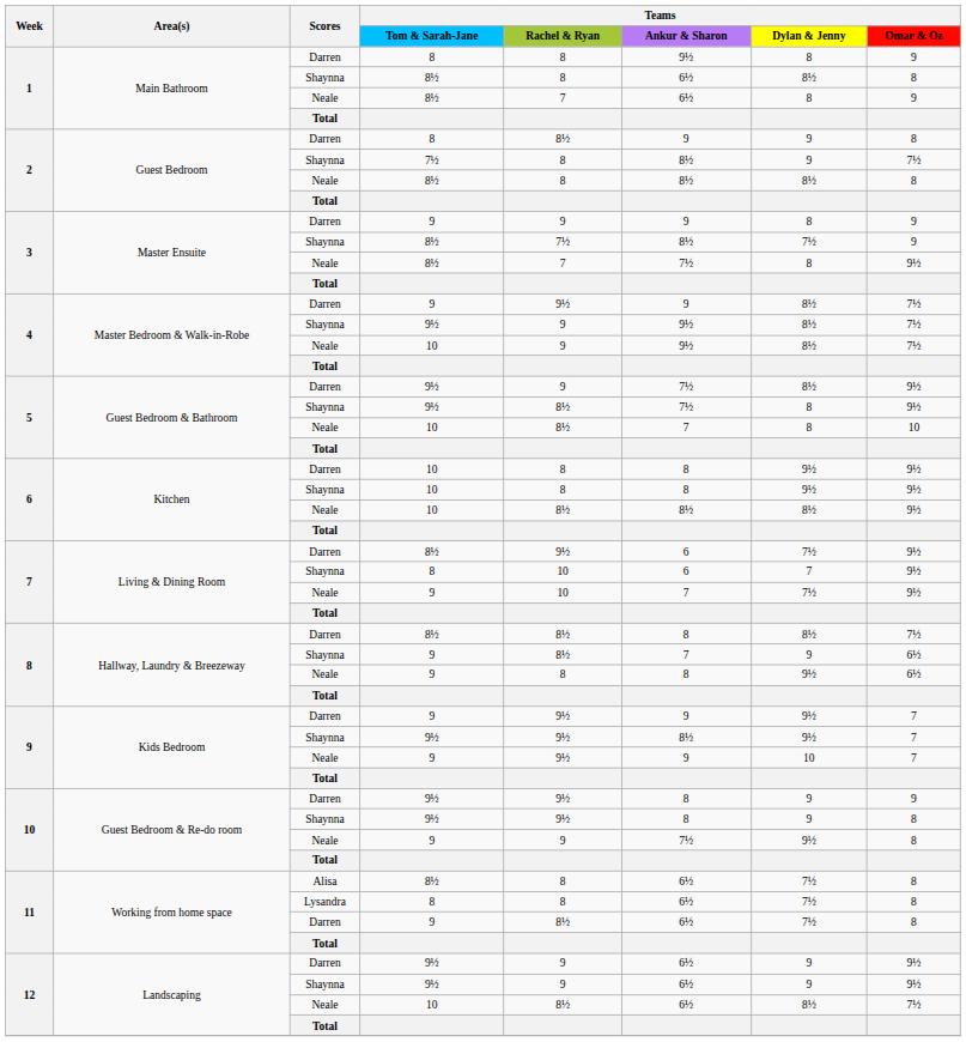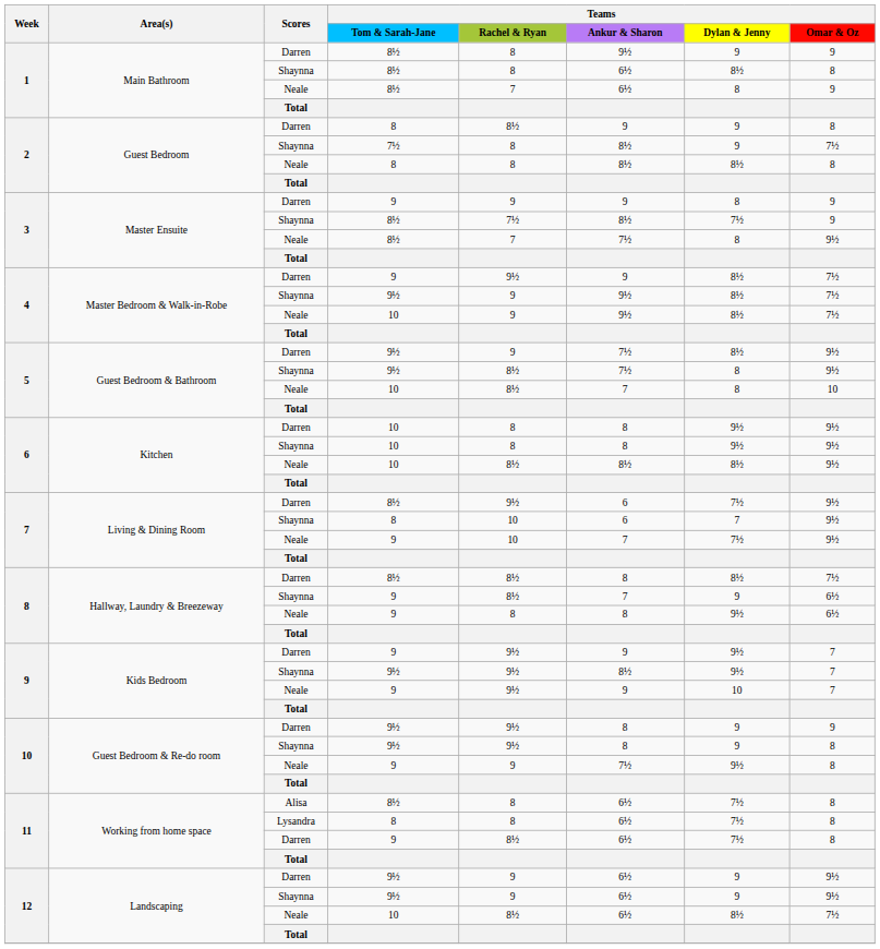1 / Darren | Teams / Tom & Sarah-Jane: 8 -> 8½
1 / Darren | Teams / Dylan & Jenny: 8 -> 9
2 / Neale | Teams / Tom & Sarah-Jane: 8½ -> 8
